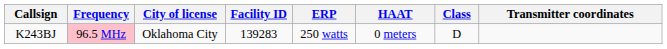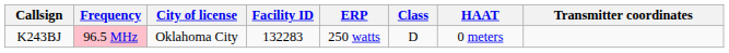columns swapped: HAAT <-> Class
K243BJ | Facility ID: 139283 -> 132283
